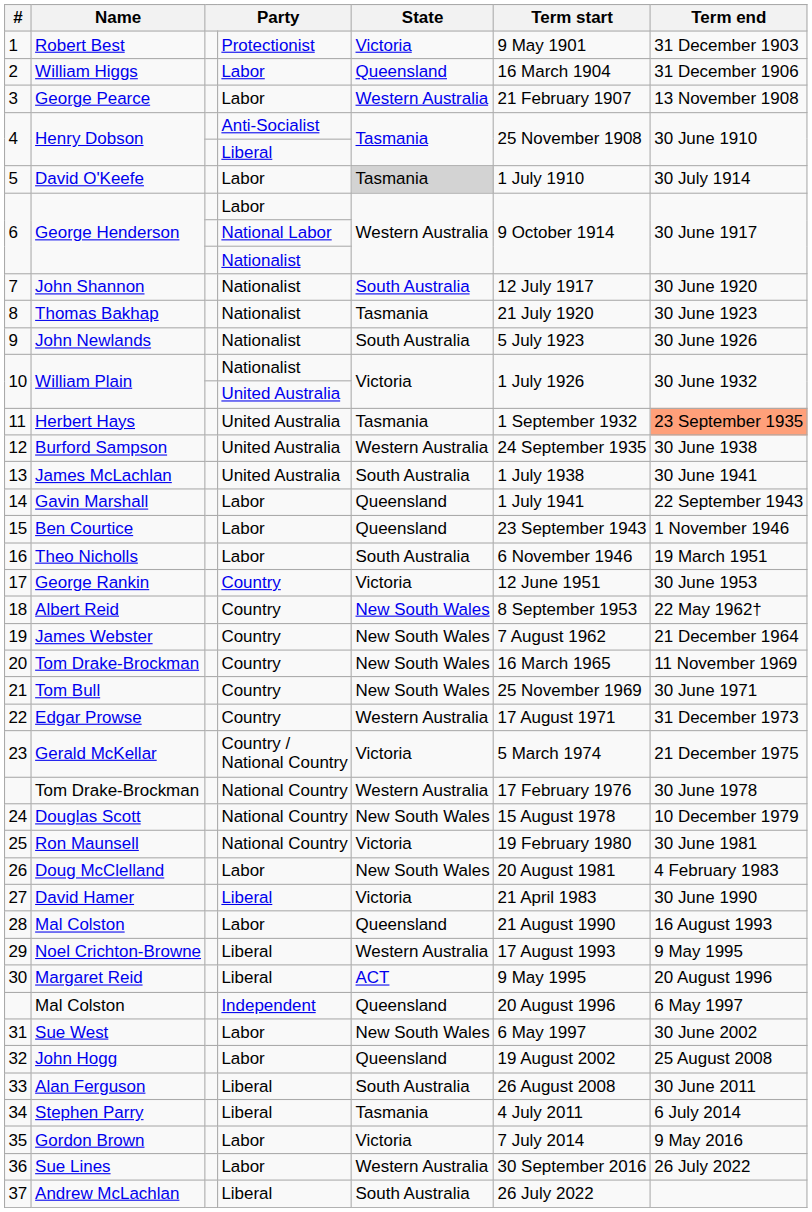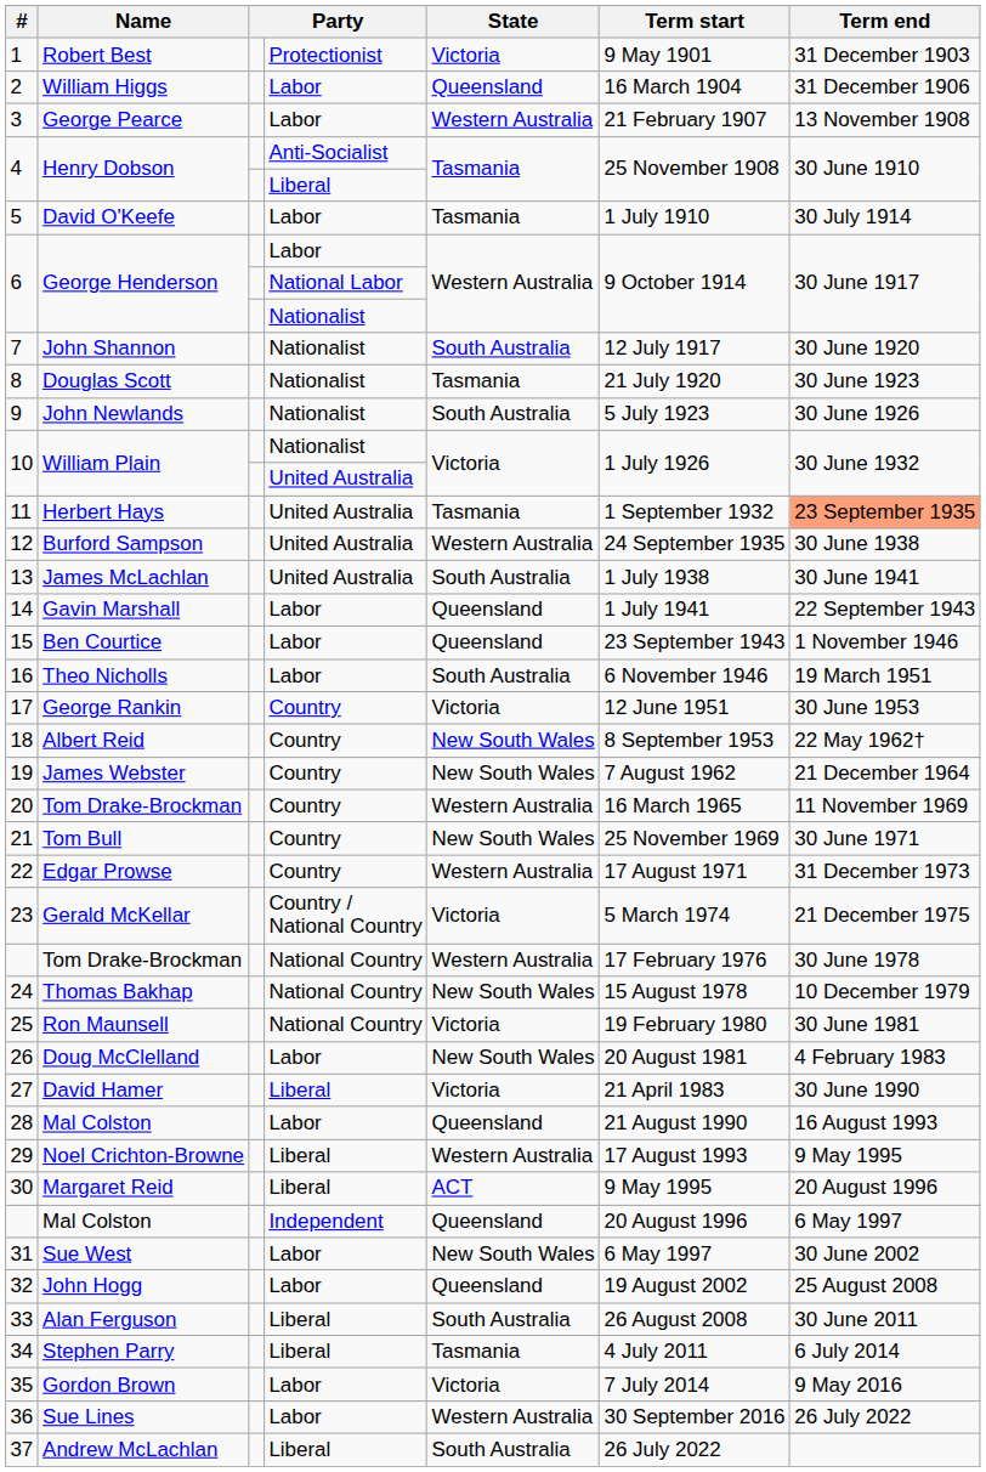5 | State: lightgrey background -> no background
8 | Name: Thomas Bakhap -> Douglas Scott
20 | State: New South Wales -> Western Australia
24 | Name: Douglas Scott -> Thomas Bakhap
